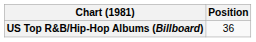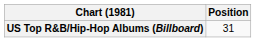US Top R&B/Hip-Hop Albums (Billboard) | Position: 36 -> 31
